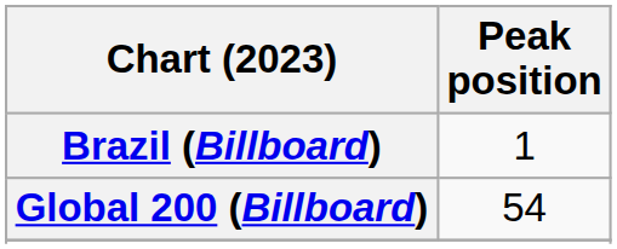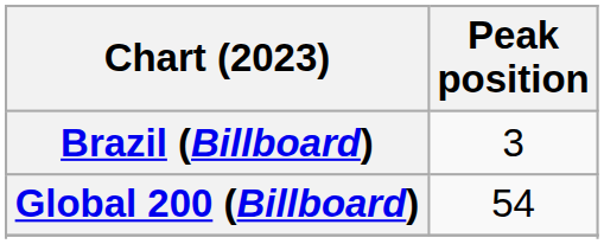Brazil (Billboard) | Peak position: 1 -> 3
